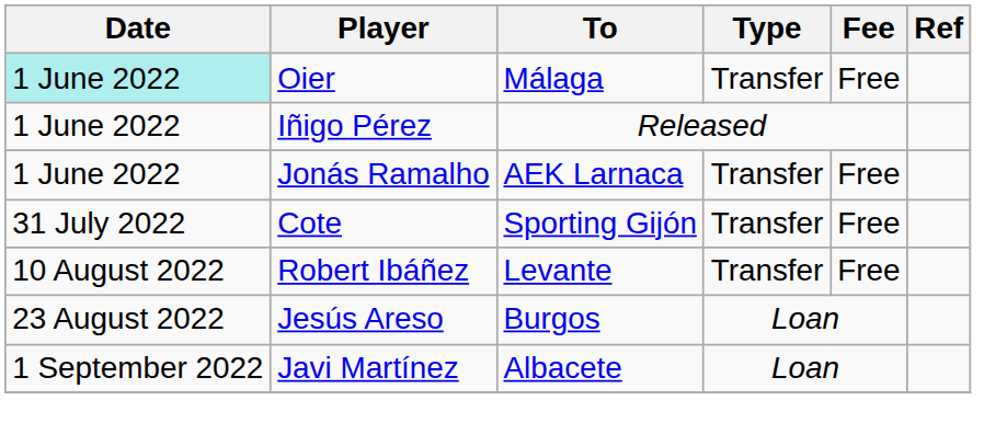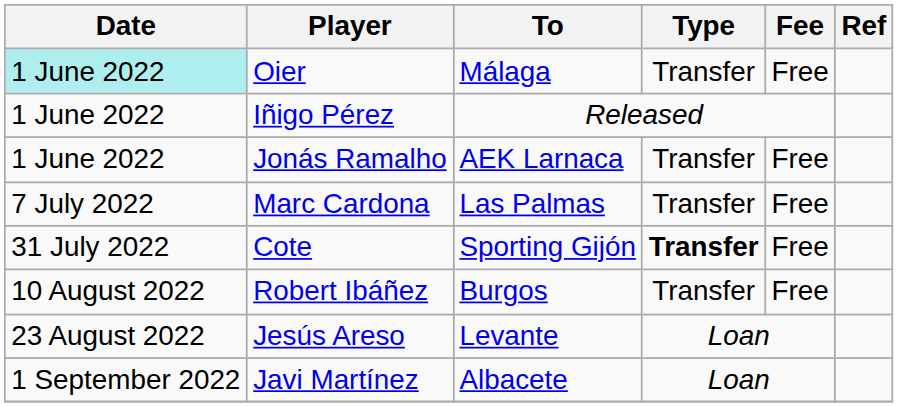+ row: 7 July 2022 | Marc Cardona | Las Palmas | Transfer | Free
Cote | Type: normal -> bold
Robert Ibáñez | To: Levante -> Burgos
Jesús Areso | To: Burgos -> Levante
